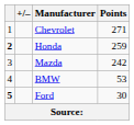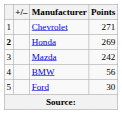Honda | Points: 259 -> 269
BMW | Points: 53 -> 56
Ford | column 1: bold -> normal
